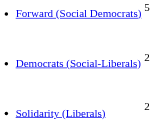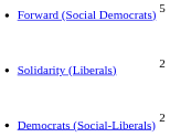rows swapped: Democrats (Social-Liberals) <-> Solidarity (Liberals)
